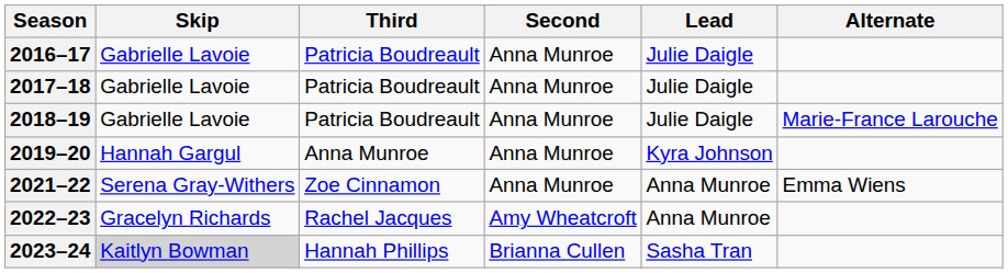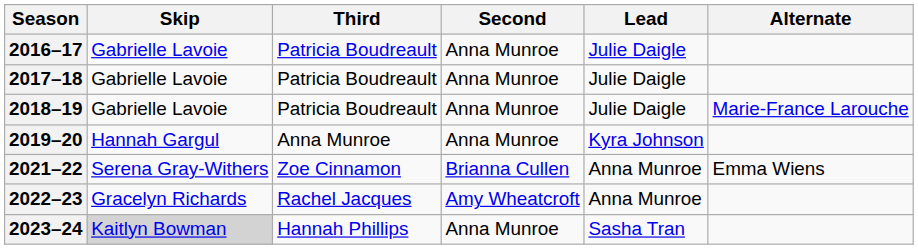2021–22 | Second: Anna Munroe -> Brianna Cullen
2023–24 | Second: Brianna Cullen -> Anna Munroe
